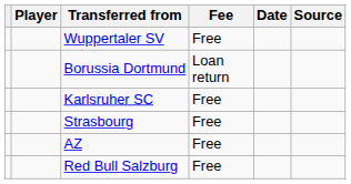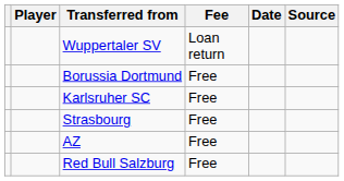Wuppertaler SV | Fee: Free -> Loan return
Borussia Dortmund | Fee: Loan return -> Free
